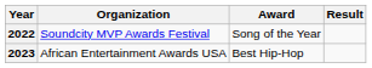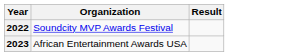- column: Award | Song of the Year | Best Hip-Hop
